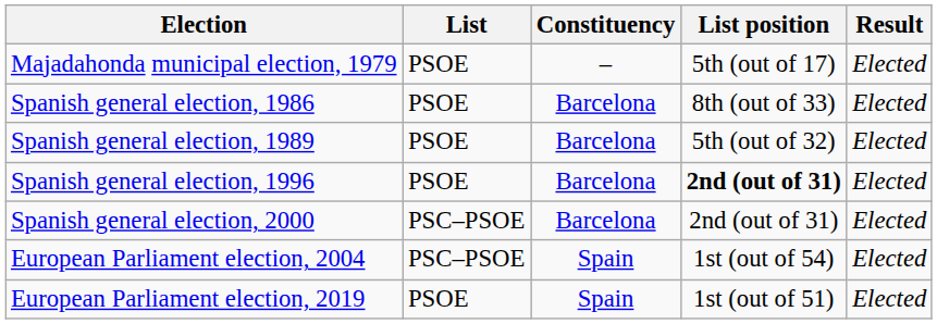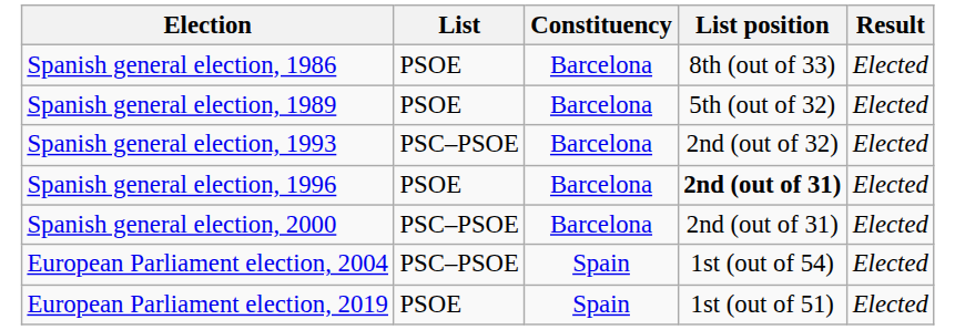- row: Majadahonda municipal election, 1979 | PSOE | – | 5th (out of 17) | Elected
+ row: Spanish general election, 1993 | PSC–PSOE | Barcelona | 2nd (out of 32) | Elected
